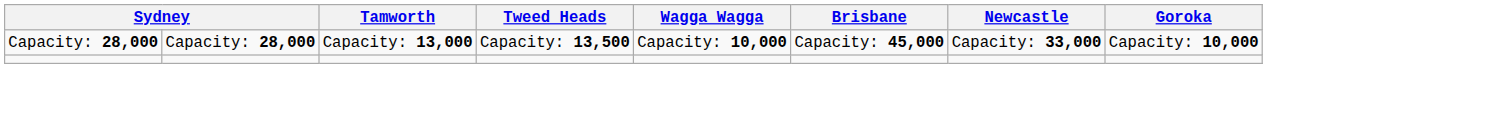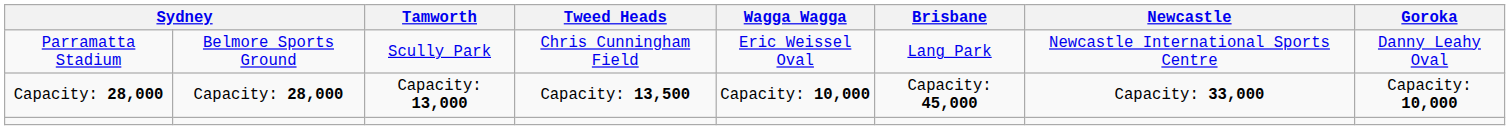+ row: Parramatta Stadium | Belmore Sports Ground | Scully Park | Chris Cunningham Field | Eric Weissel Oval | Lang Park | Newcastle International Sports Centre | Danny Leahy Oval
